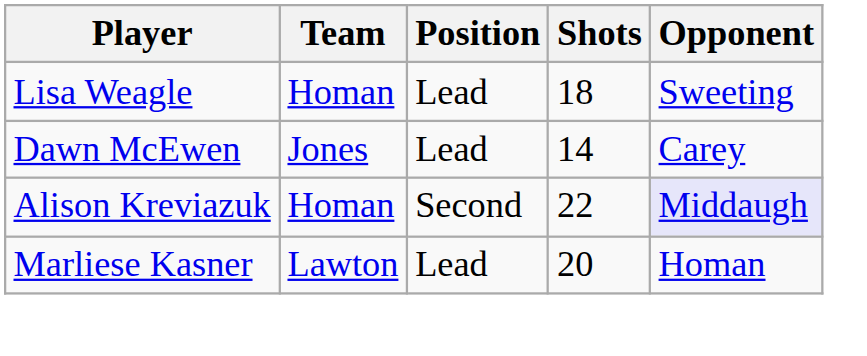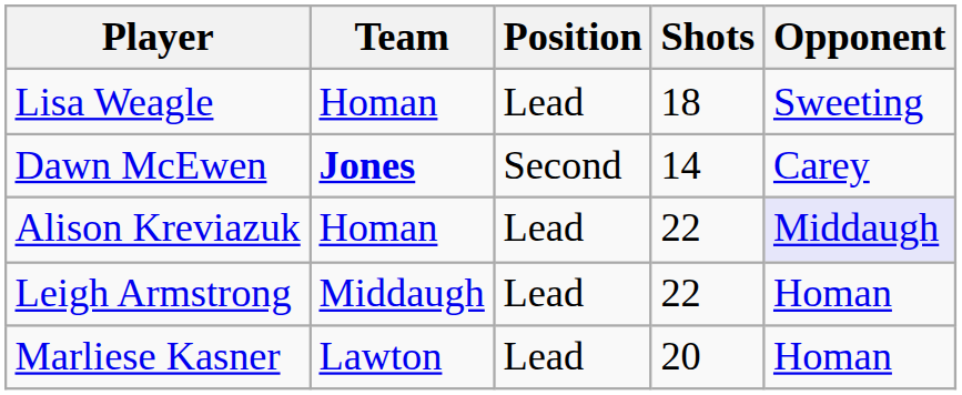Dawn McEwen | Team: normal -> bold
Dawn McEwen | Position: Lead -> Second
Alison Kreviazuk | Position: Second -> Lead
+ row: Leigh Armstrong | Middaugh | Lead | 22 | Homan
